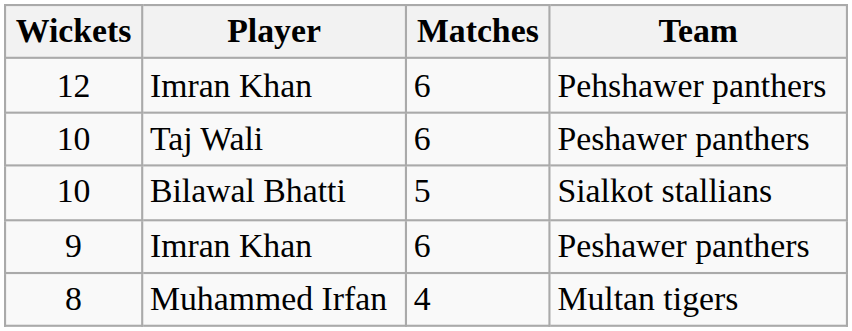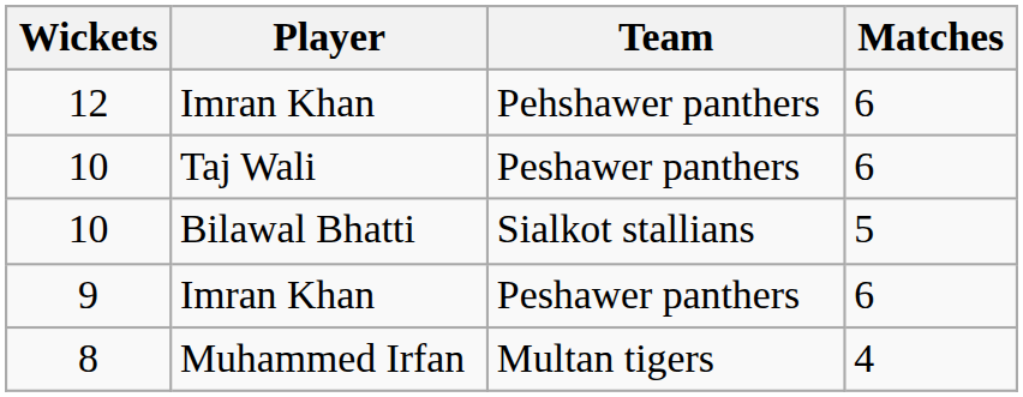columns swapped: Team <-> Matches
